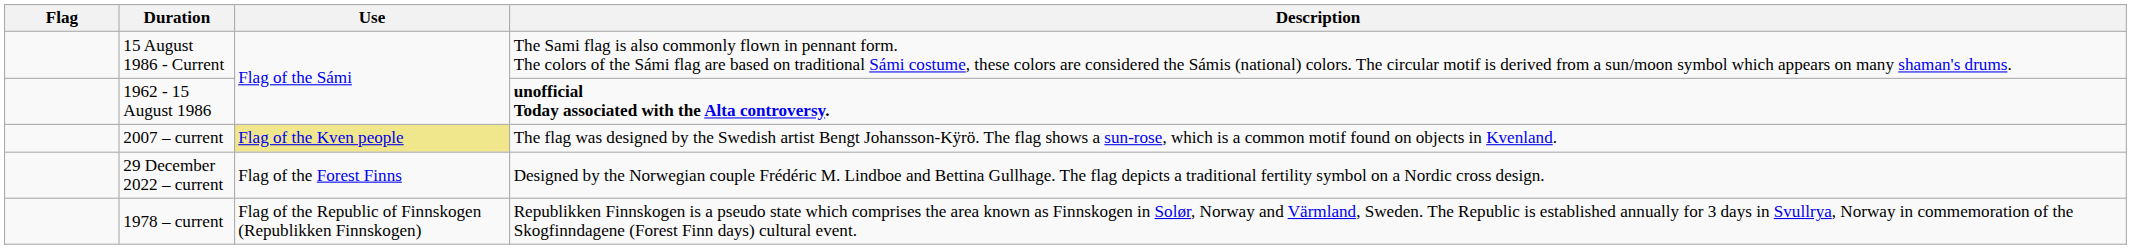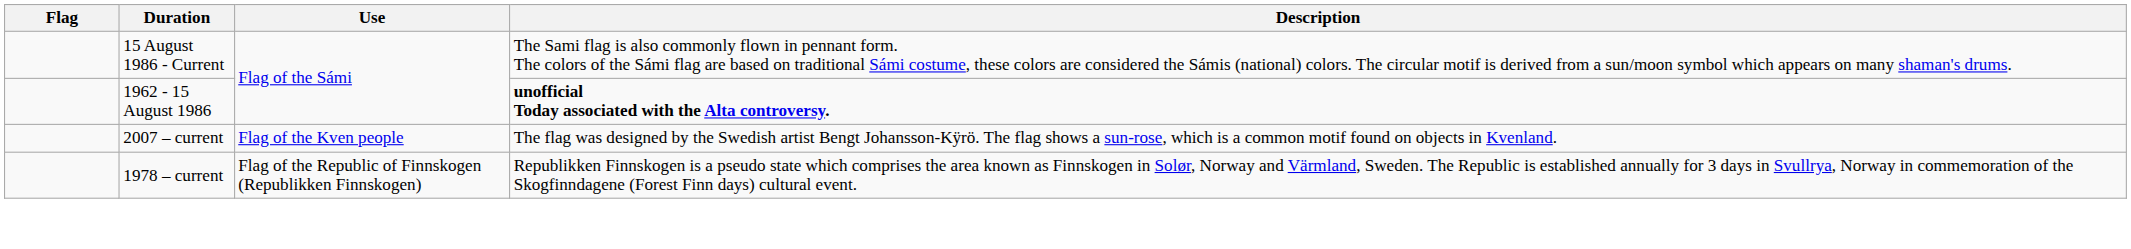2007 – current | Use: khaki background -> no background
- row: 29 December 2022 – current | Flag of the Forest Finns | Designed by the Norwegian couple Frédéric M. Lindboe and Bettina Gullhage. The flag depicts a traditional fertility symbol on a Nordic cross design.
